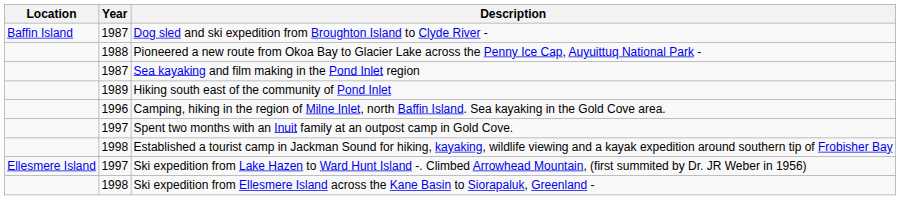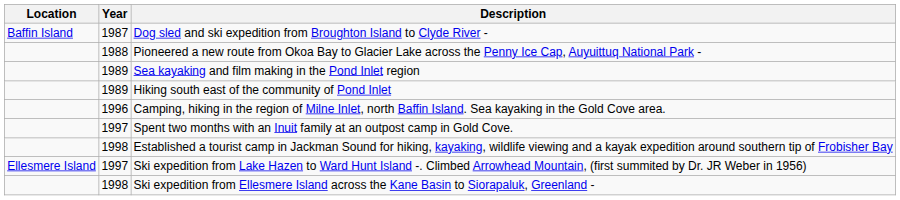Sea kayaking and film making in the Pond Inlet region | Year: 1987 -> 1989
